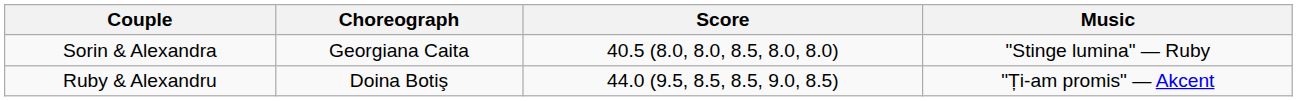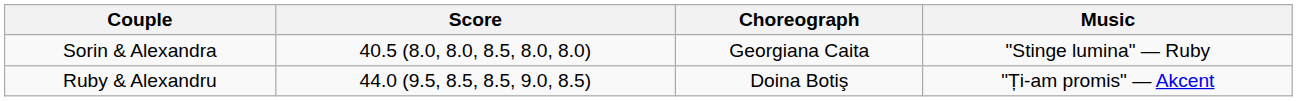columns swapped: Choreograph <-> Score
